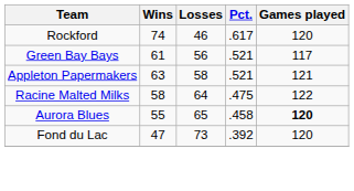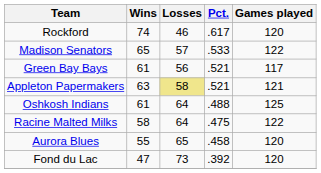+ row: Madison Senators | 65 | 57 | .533 | 122
Appleton Papermakers | Losses: no background -> khaki background
+ row: Oshkosh Indians | 61 | 64 | .488 | 125
Aurora Blues | Games played: bold -> normal
